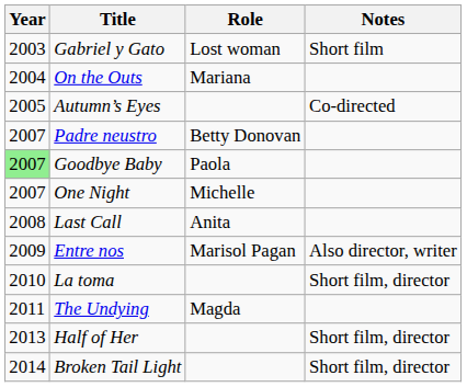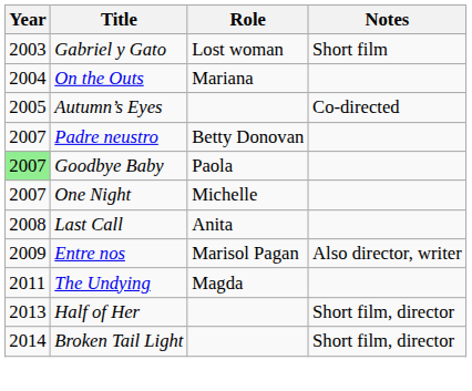- row: 2010 | La toma | Short film, director
